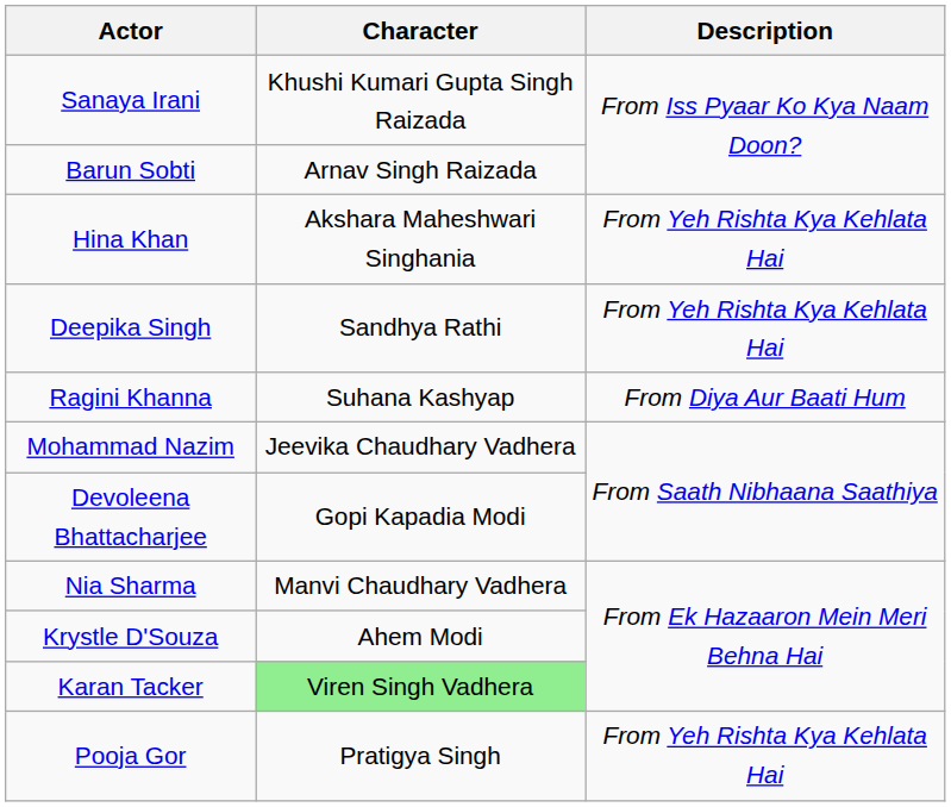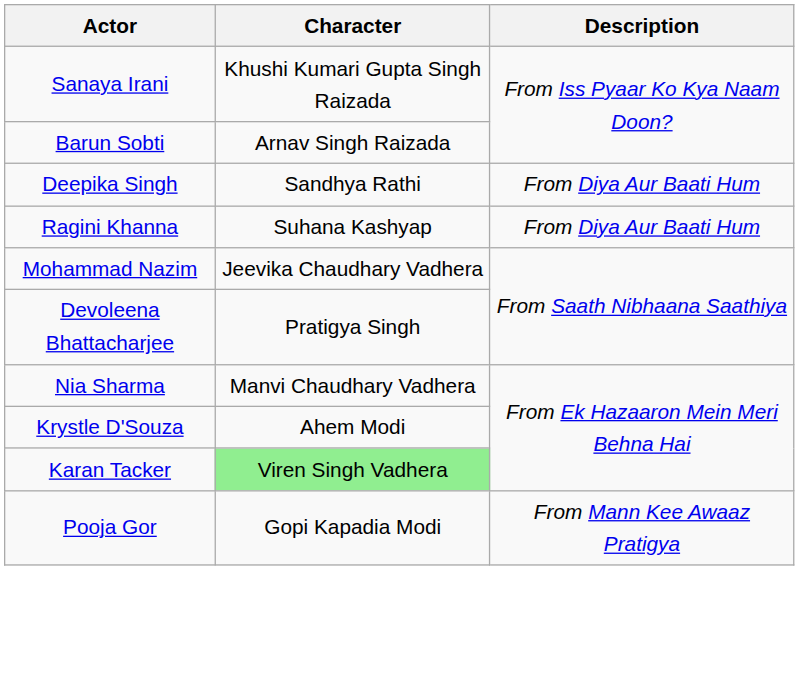- row: Hina Khan | Akshara Maheshwari Singhania | From Yeh Rishta Kya Kehlata Hai
Deepika Singh | Description: From Yeh Rishta Kya Kehlata Hai -> From Diya Aur Baati Hum
Devoleena Bhattacharjee | Character: Gopi Kapadia Modi -> Pratigya Singh
Pooja Gor | Character: Pratigya Singh -> Gopi Kapadia Modi
Pooja Gor | Description: From Yeh Rishta Kya Kehlata Hai -> From Mann Kee Awaaz Pratigya
